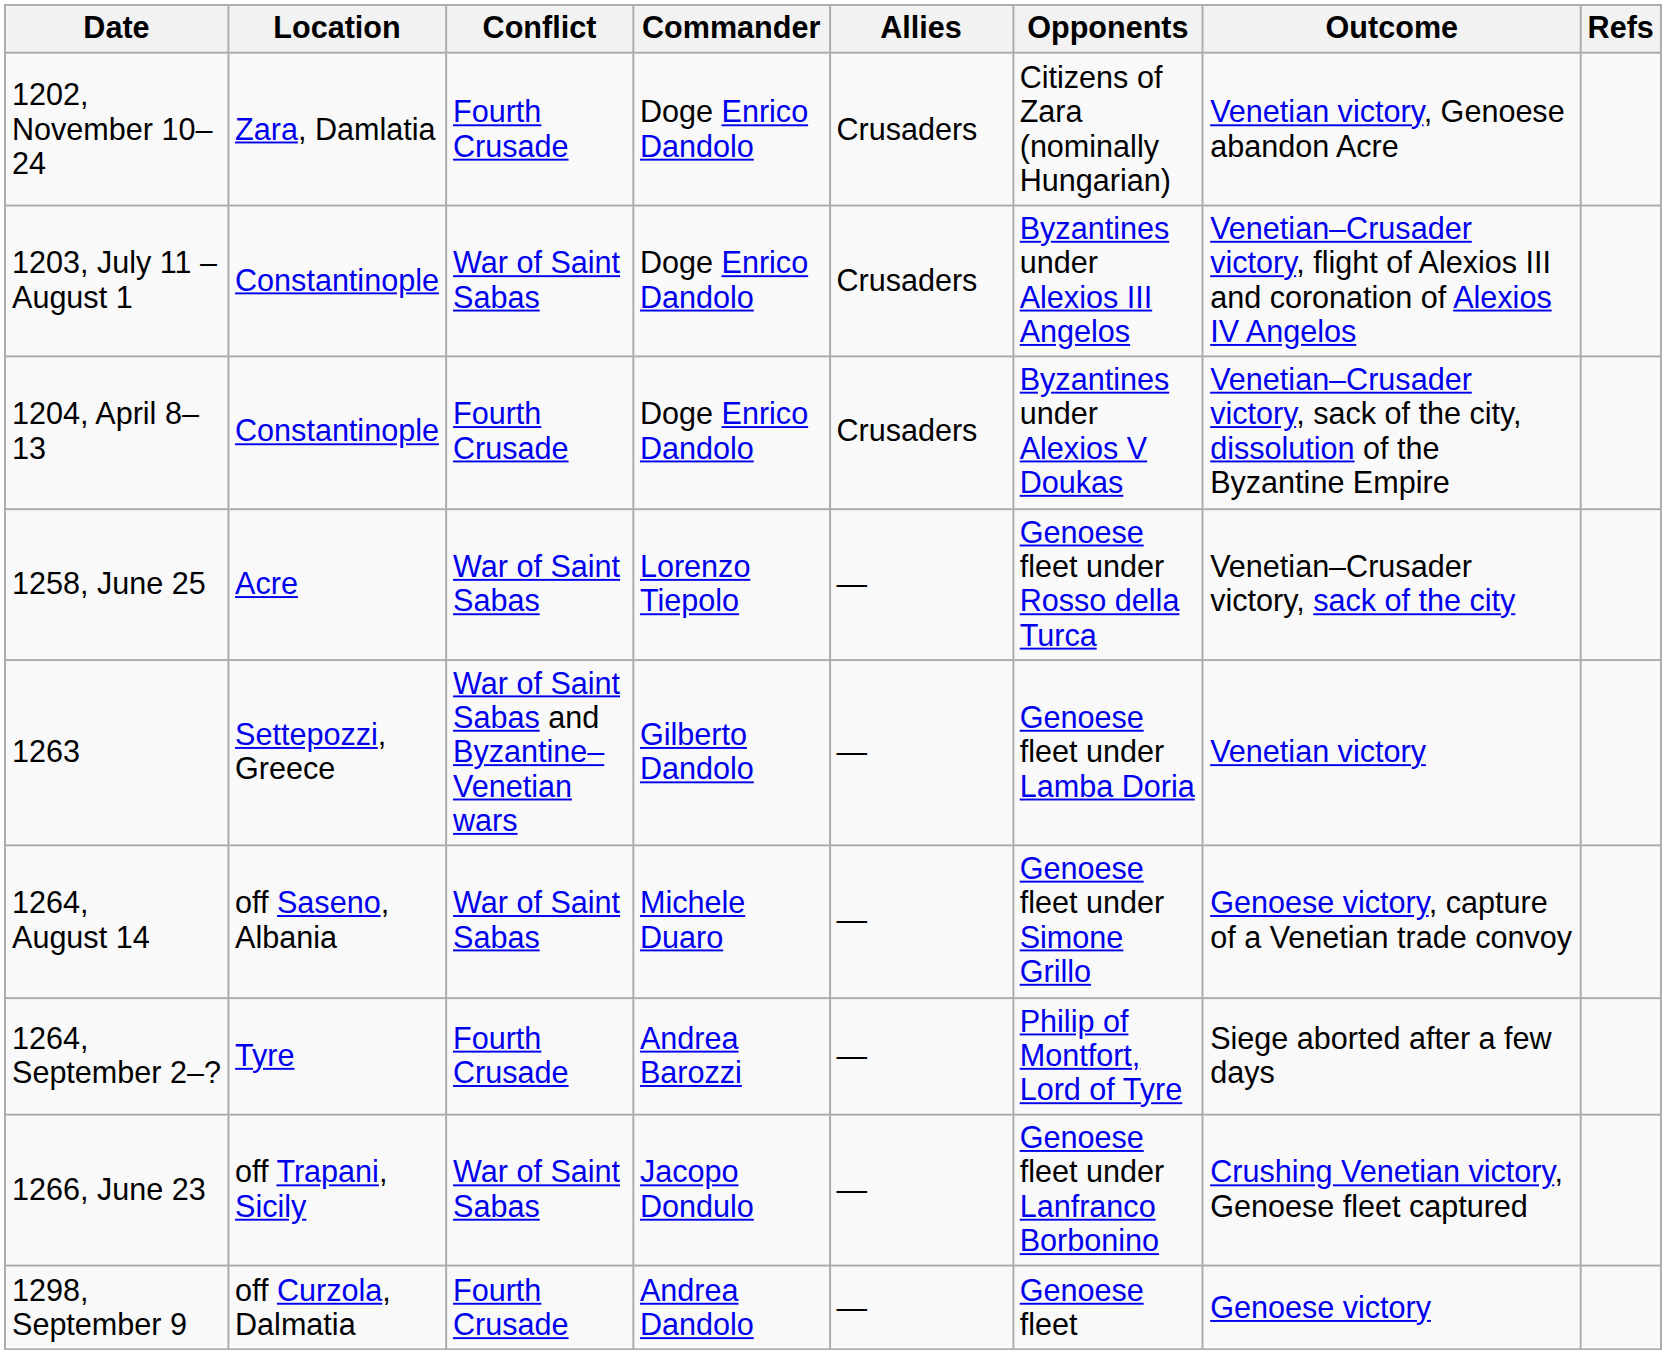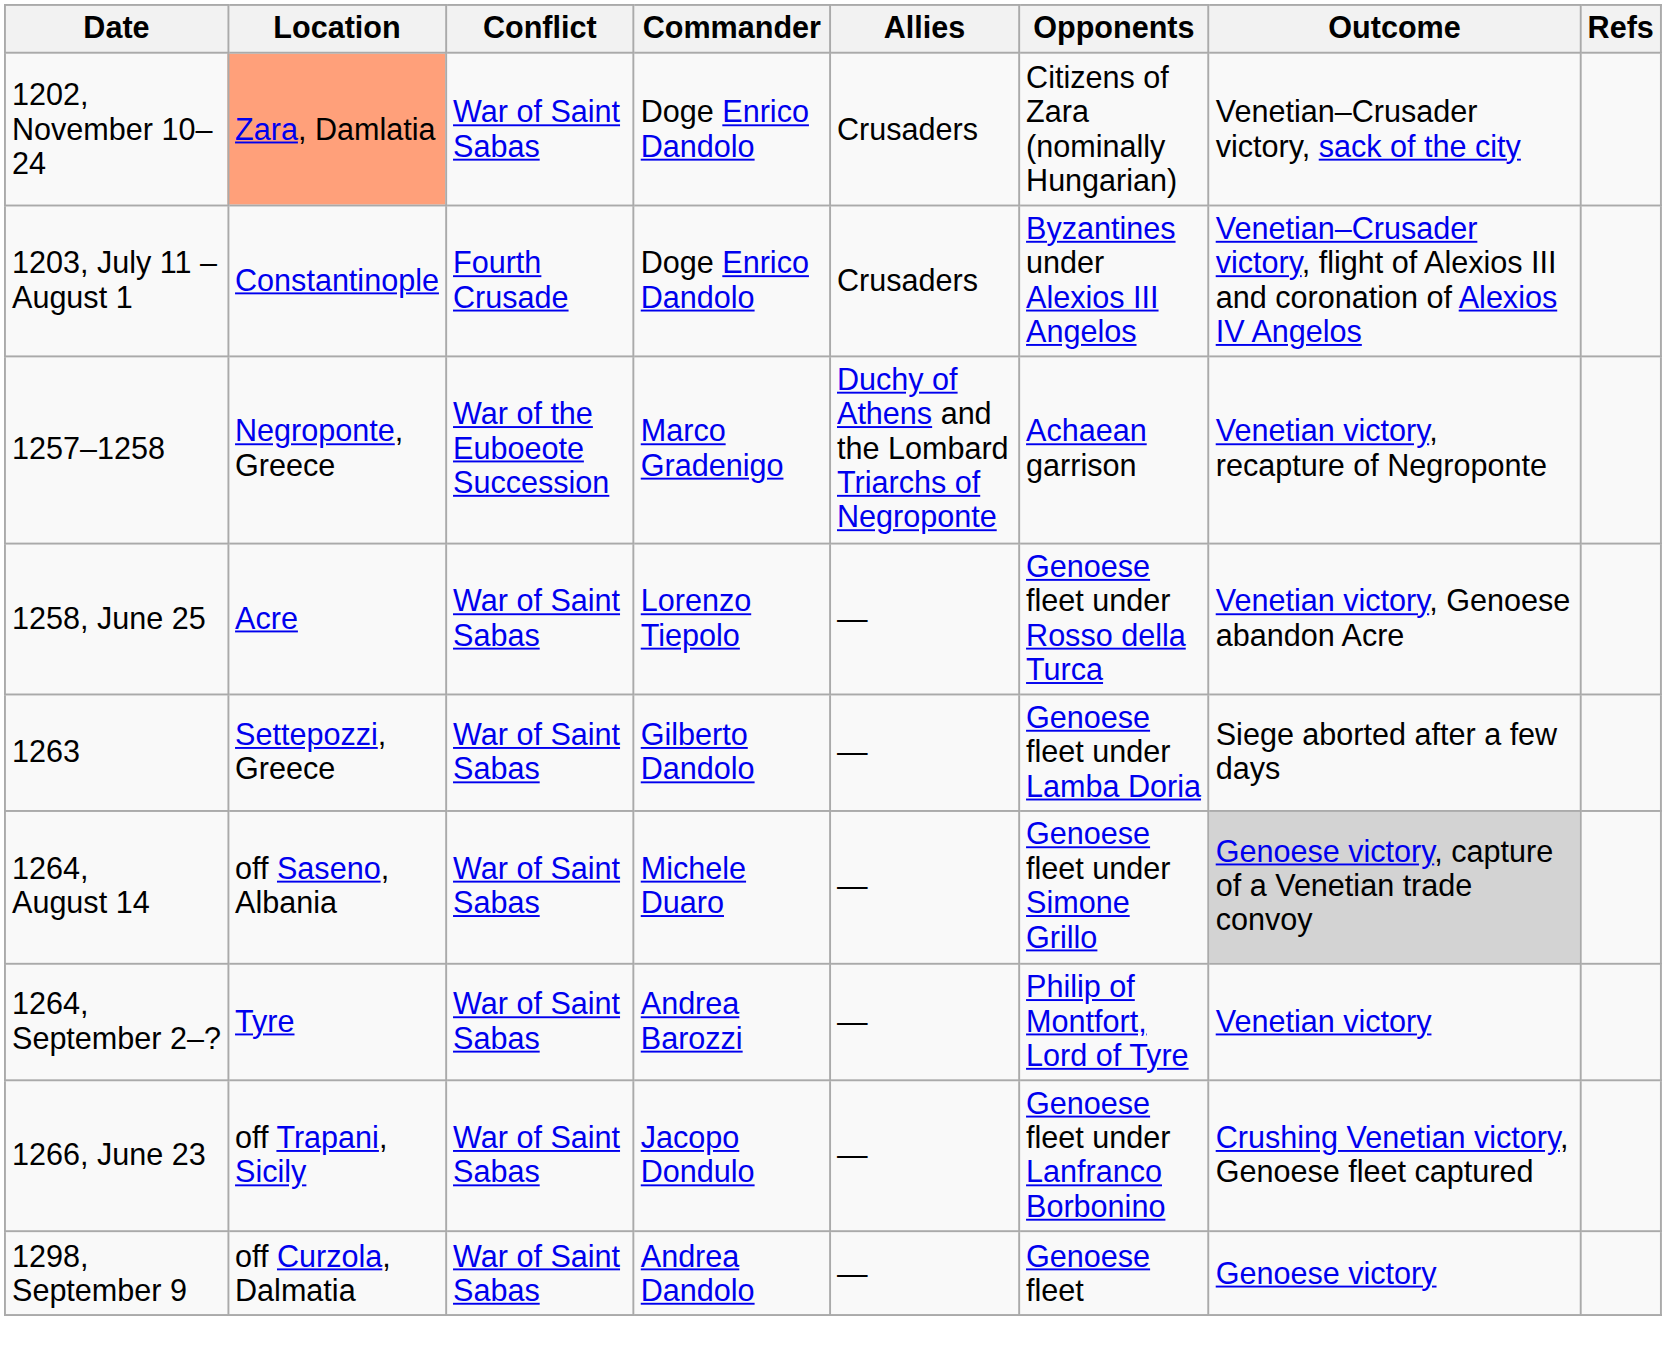1202, November 10–24 | Location: no background -> lightsalmon background
1202, November 10–24 | Conflict: Fourth Crusade -> War of Saint Sabas
1202, November 10–24 | Outcome: Venetian victory, Genoese abandon Acre -> Venetian–Crusader victory, sack of the city
1203, July 11 – August 1 | Conflict: War of Saint Sabas -> Fourth Crusade
- row: 1204, April 8–13 | Constantinople | Fourth Crusade | Doge Enrico Dandolo | Crusaders | Byzantines under Alexios V Doukas | Venetian–Crusader victory, sack of the city, dissolution of the Byzantine Empire
+ row: 1257–1258 | Negroponte, Greece | War of the Euboeote Succession | Marco Gradenigo | Duchy of Athens and the Lombard Triarchs of Negroponte | Achaean garrison | Venetian victory, recapture of Negroponte
1258, June 25 | Outcome: Venetian–Crusader victory, sack of the city -> Venetian victory, Genoese abandon Acre
1263 | Conflict: War of Saint Sabas and Byzantine–Venetian wars -> War of Saint Sabas
1263 | Outcome: Venetian victory -> Siege aborted after a few days
1264, August 14 | Outcome: no background -> lightgrey background
1264, September 2–? | Conflict: Fourth Crusade -> War of Saint Sabas
1264, September 2–? | Outcome: Siege aborted after a few days -> Venetian victory
1298, September 9 | Conflict: Fourth Crusade -> War of Saint Sabas
